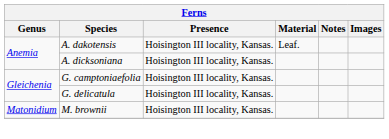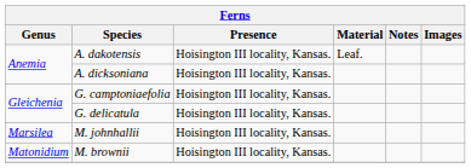+ row: Marsilea | M. johnhallii | Hoisington III locality, Kansas.
